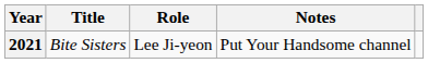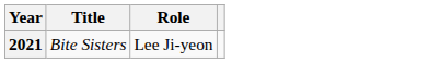- column: Notes | Put Your Handsome channel
